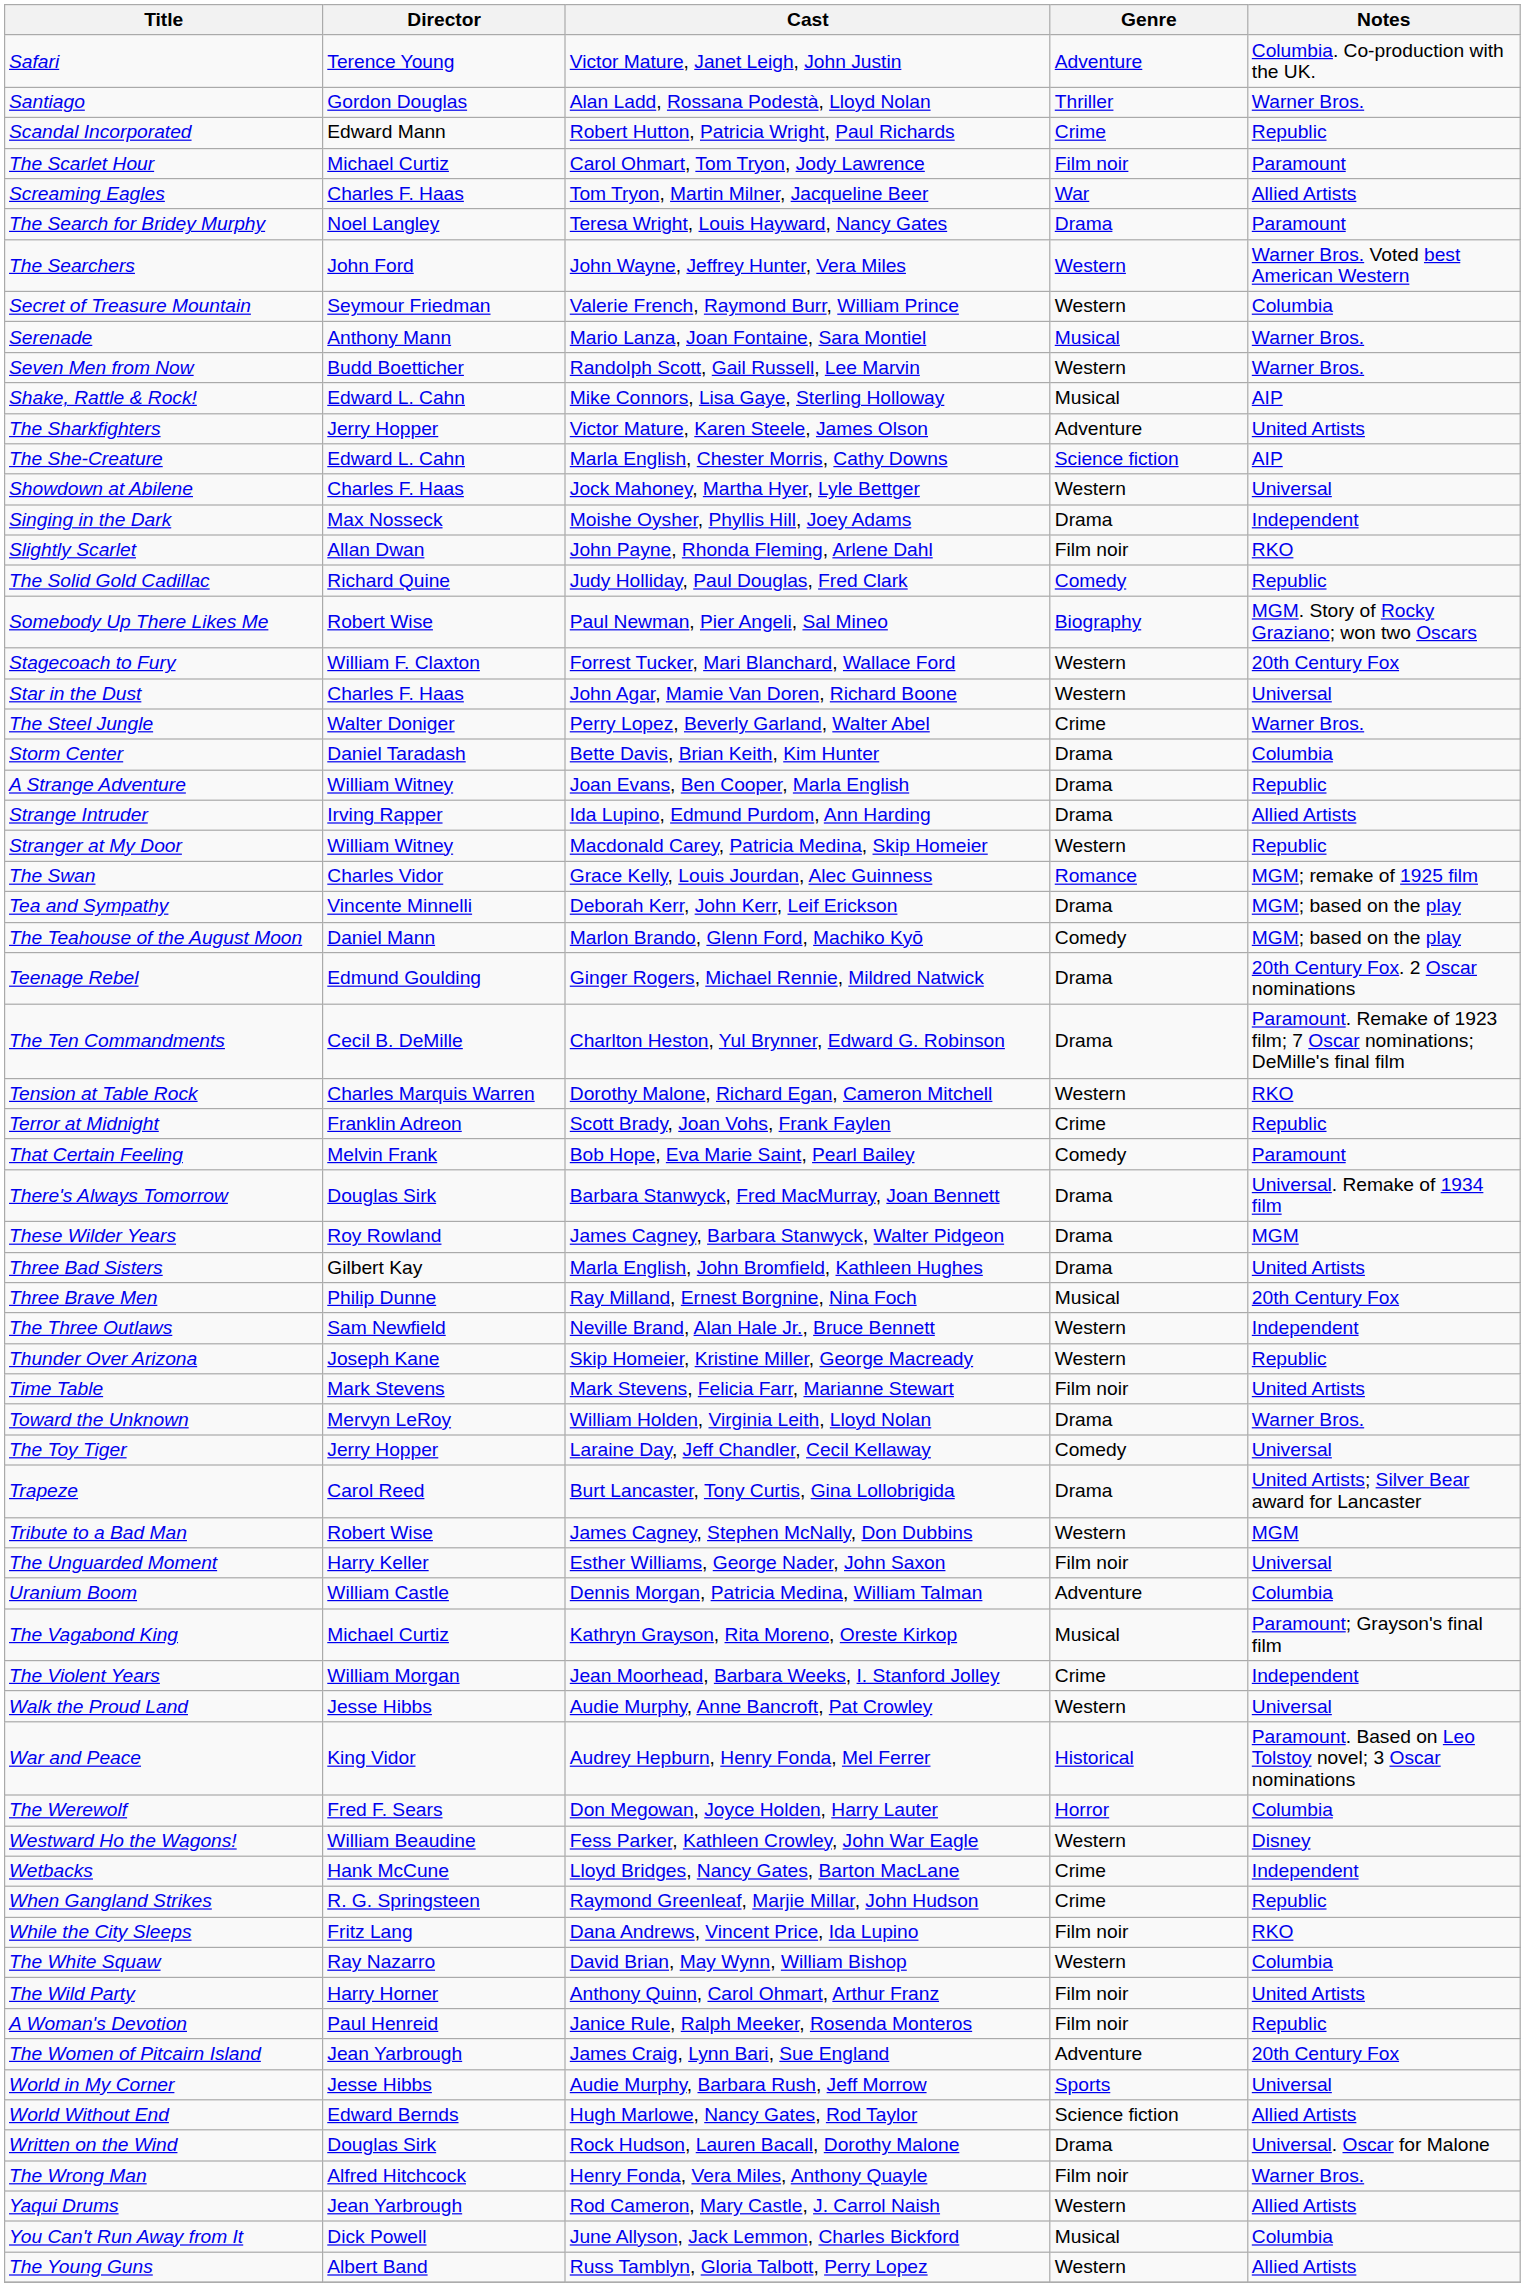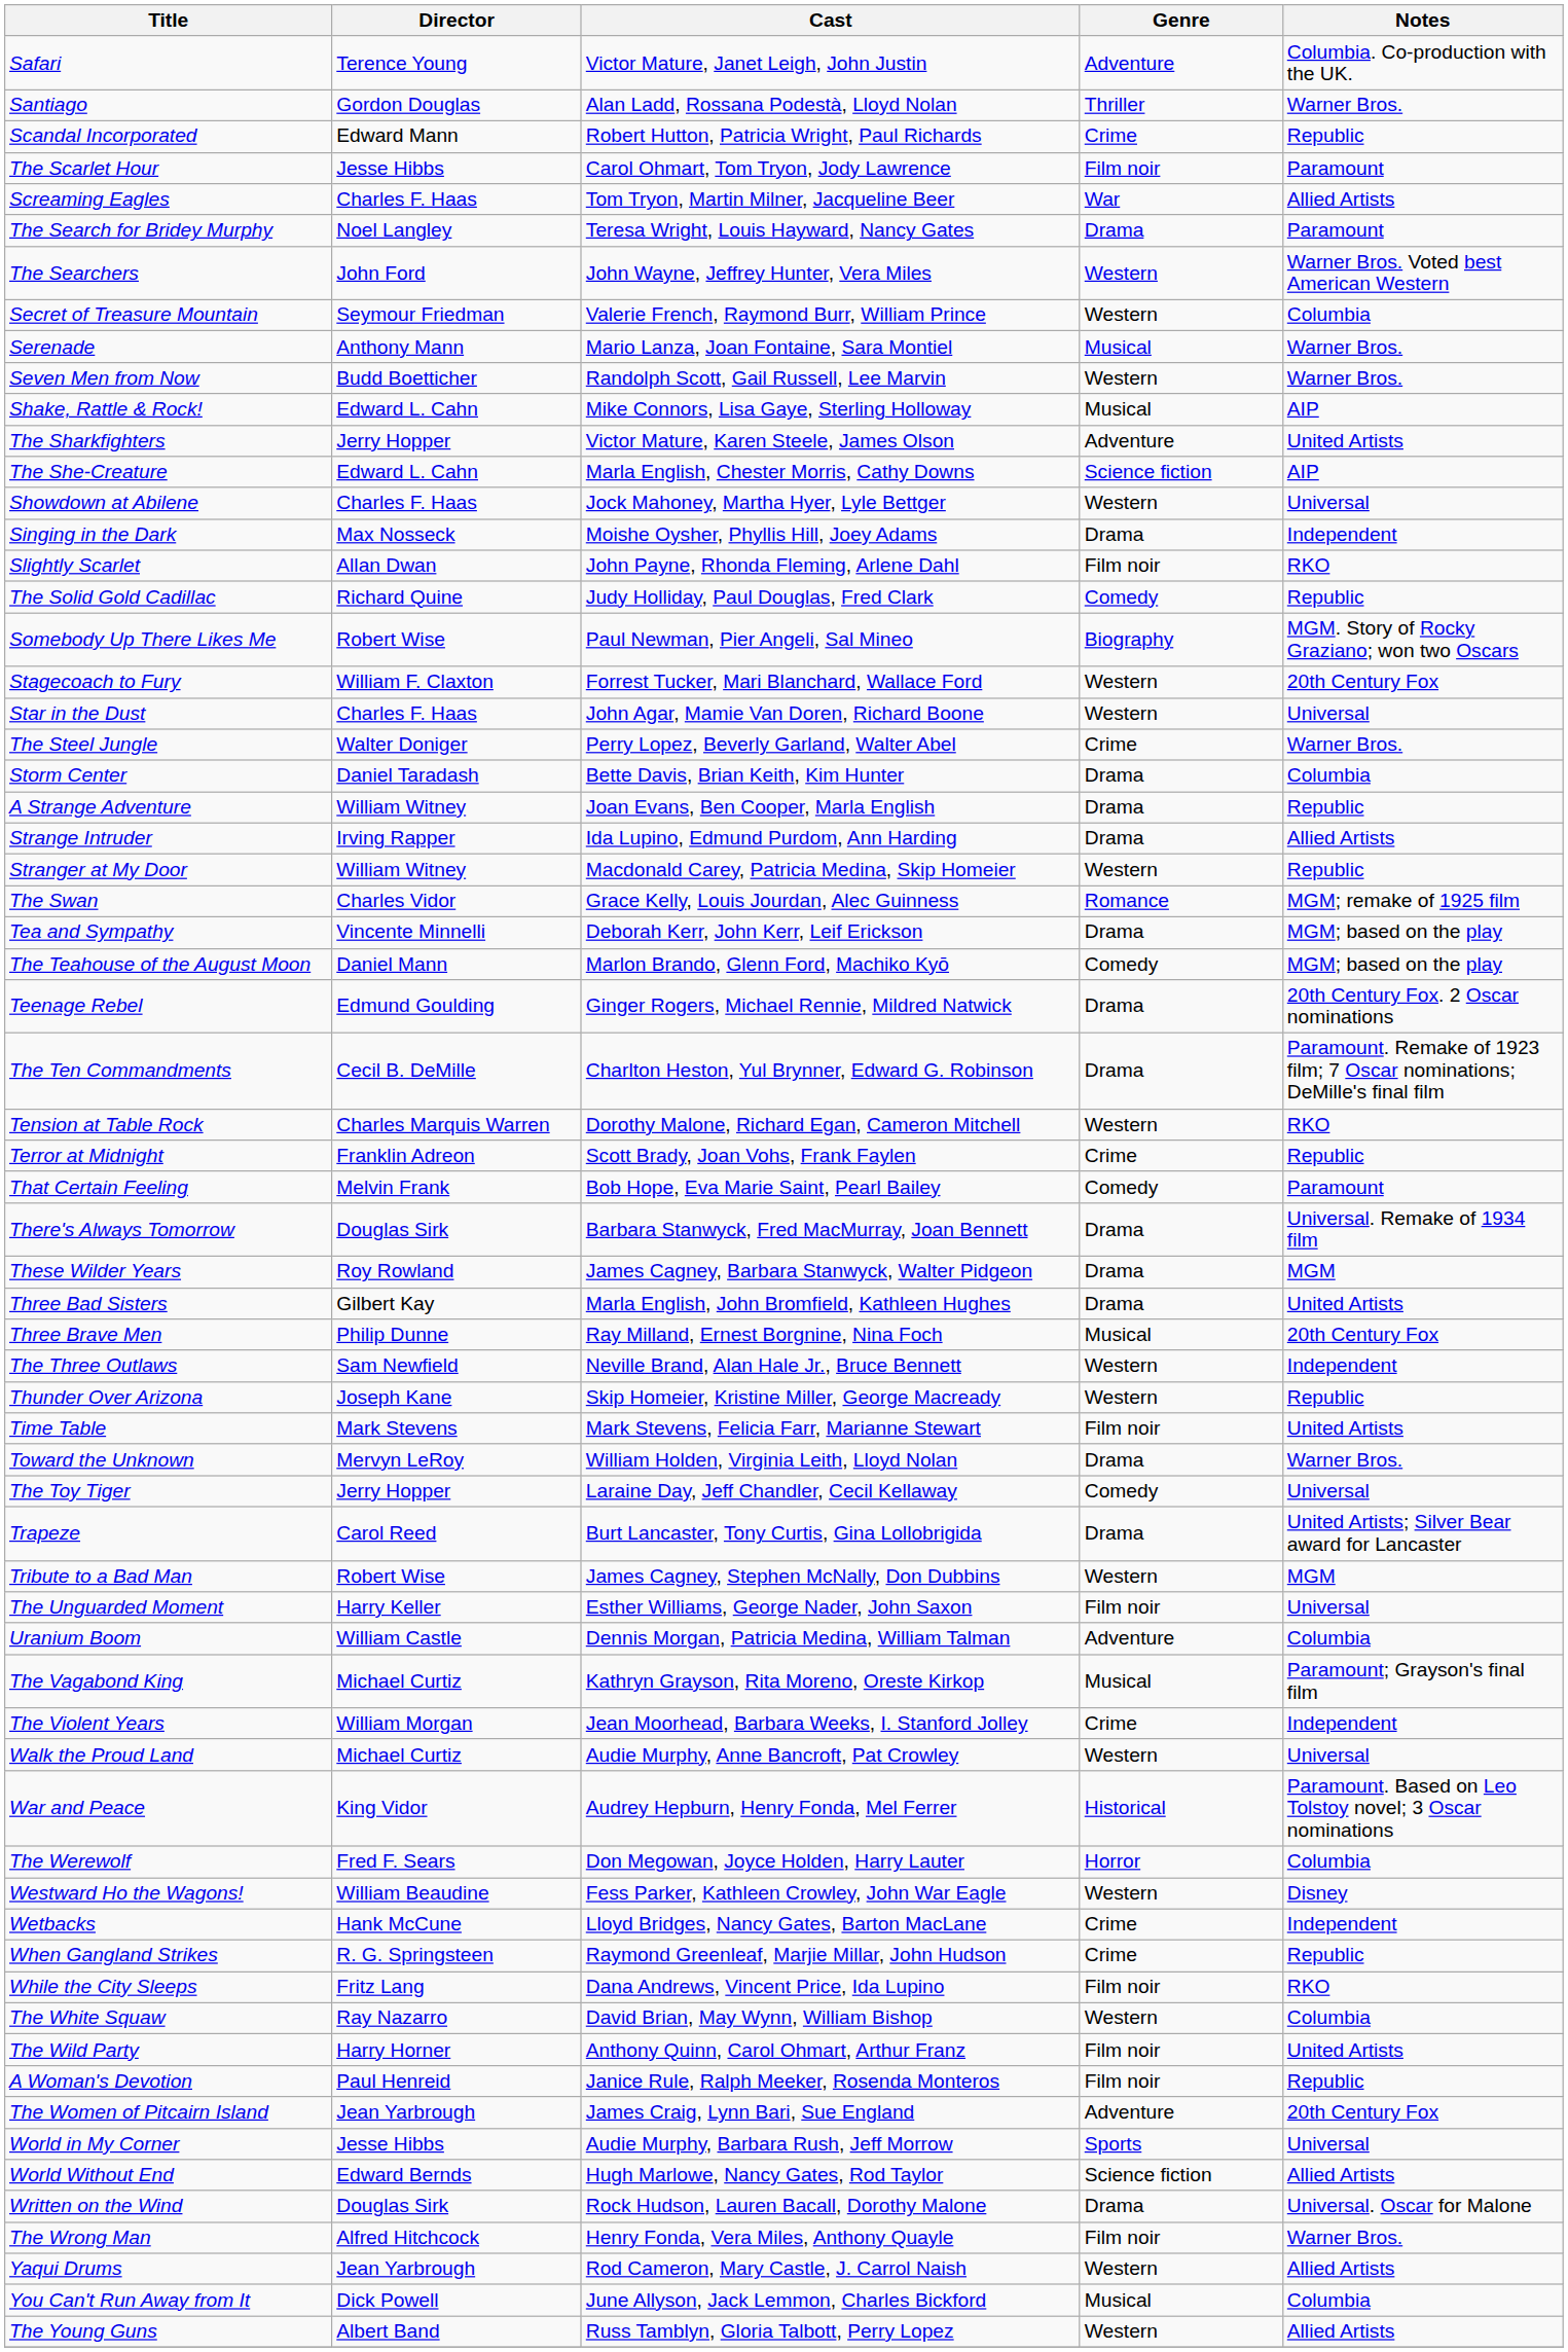The Scarlet Hour | Director: Michael Curtiz -> Jesse Hibbs
Walk the Proud Land | Director: Jesse Hibbs -> Michael Curtiz
